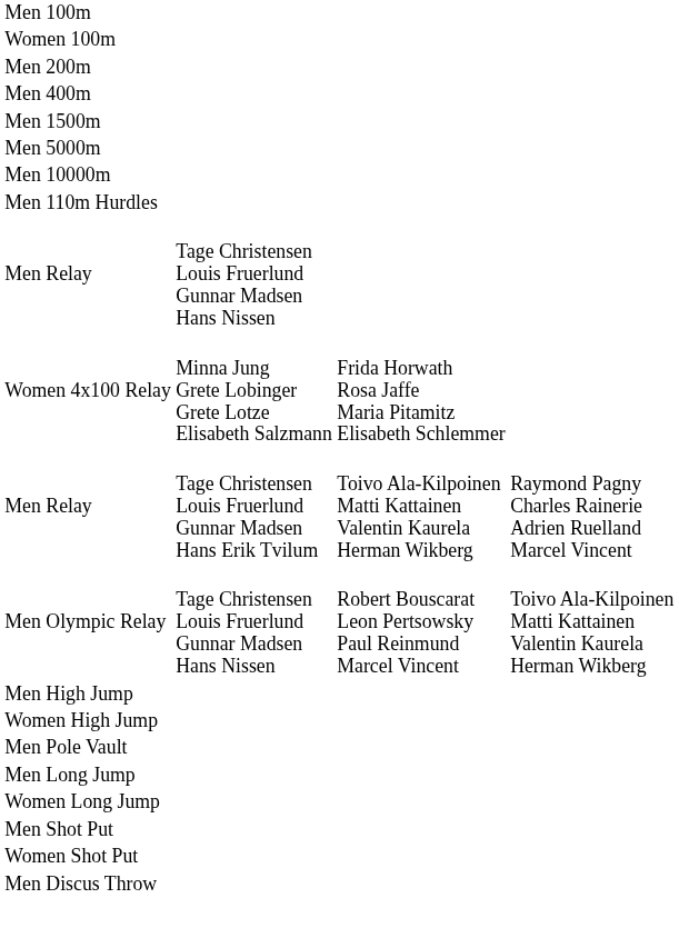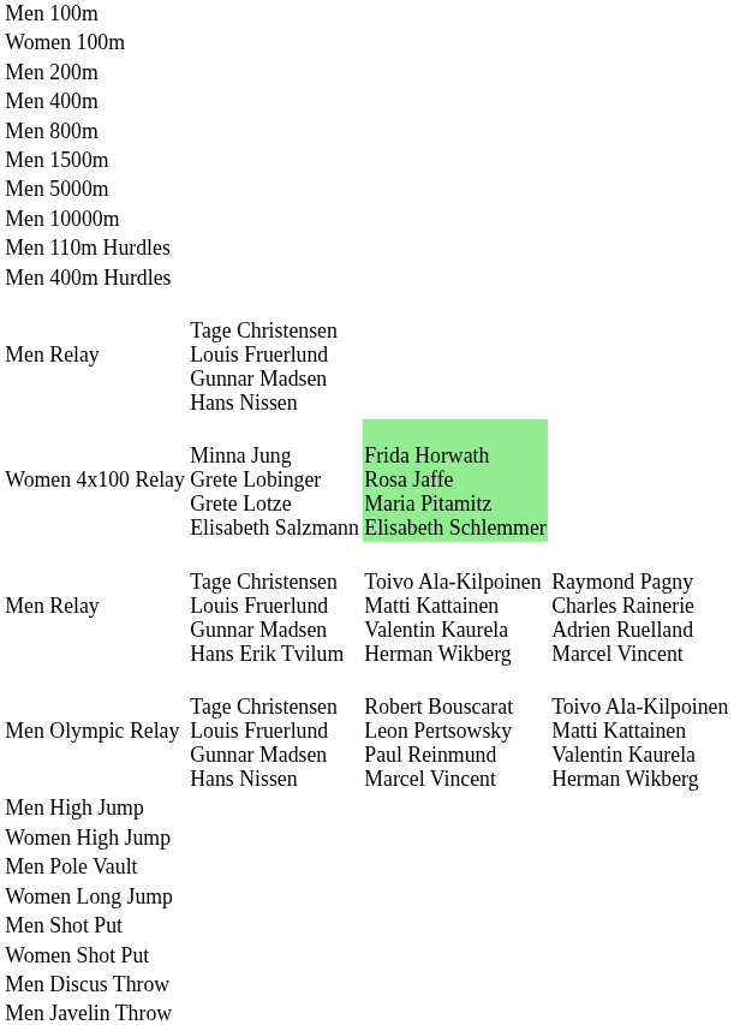+ row: Men 800m
+ row: Men 400m Hurdles
Women 4x100 Relay | column 3: no background -> lightgreen background
- row: Men Long Jump
+ row: Men Javelin Throw
